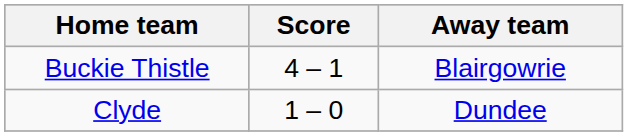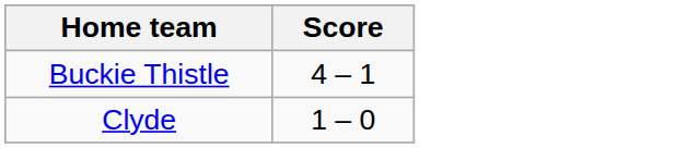- column: Away team | Blairgowrie | Dundee
